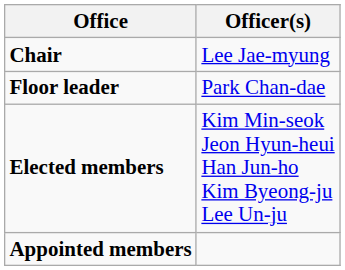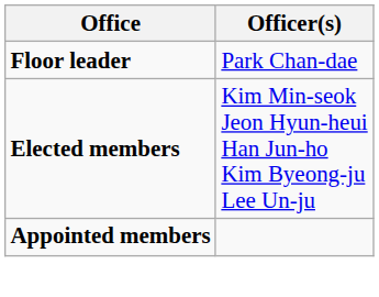- row: Chair | Lee Jae-myung
